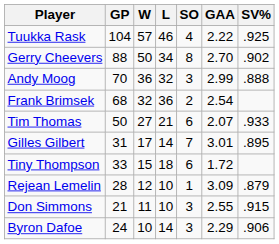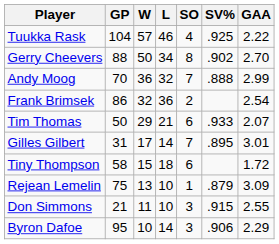columns swapped: GAA <-> SV%
Andy Moog | SO: 3 -> 7
Frank Brimsek | GP: 68 -> 86
Tim Thomas | W: 27 -> 29
Tiny Thompson | GP: 33 -> 58
Rejean Lemelin | GP: 28 -> 75
Rejean Lemelin | W: 12 -> 13
Byron Dafoe | GP: 24 -> 95
